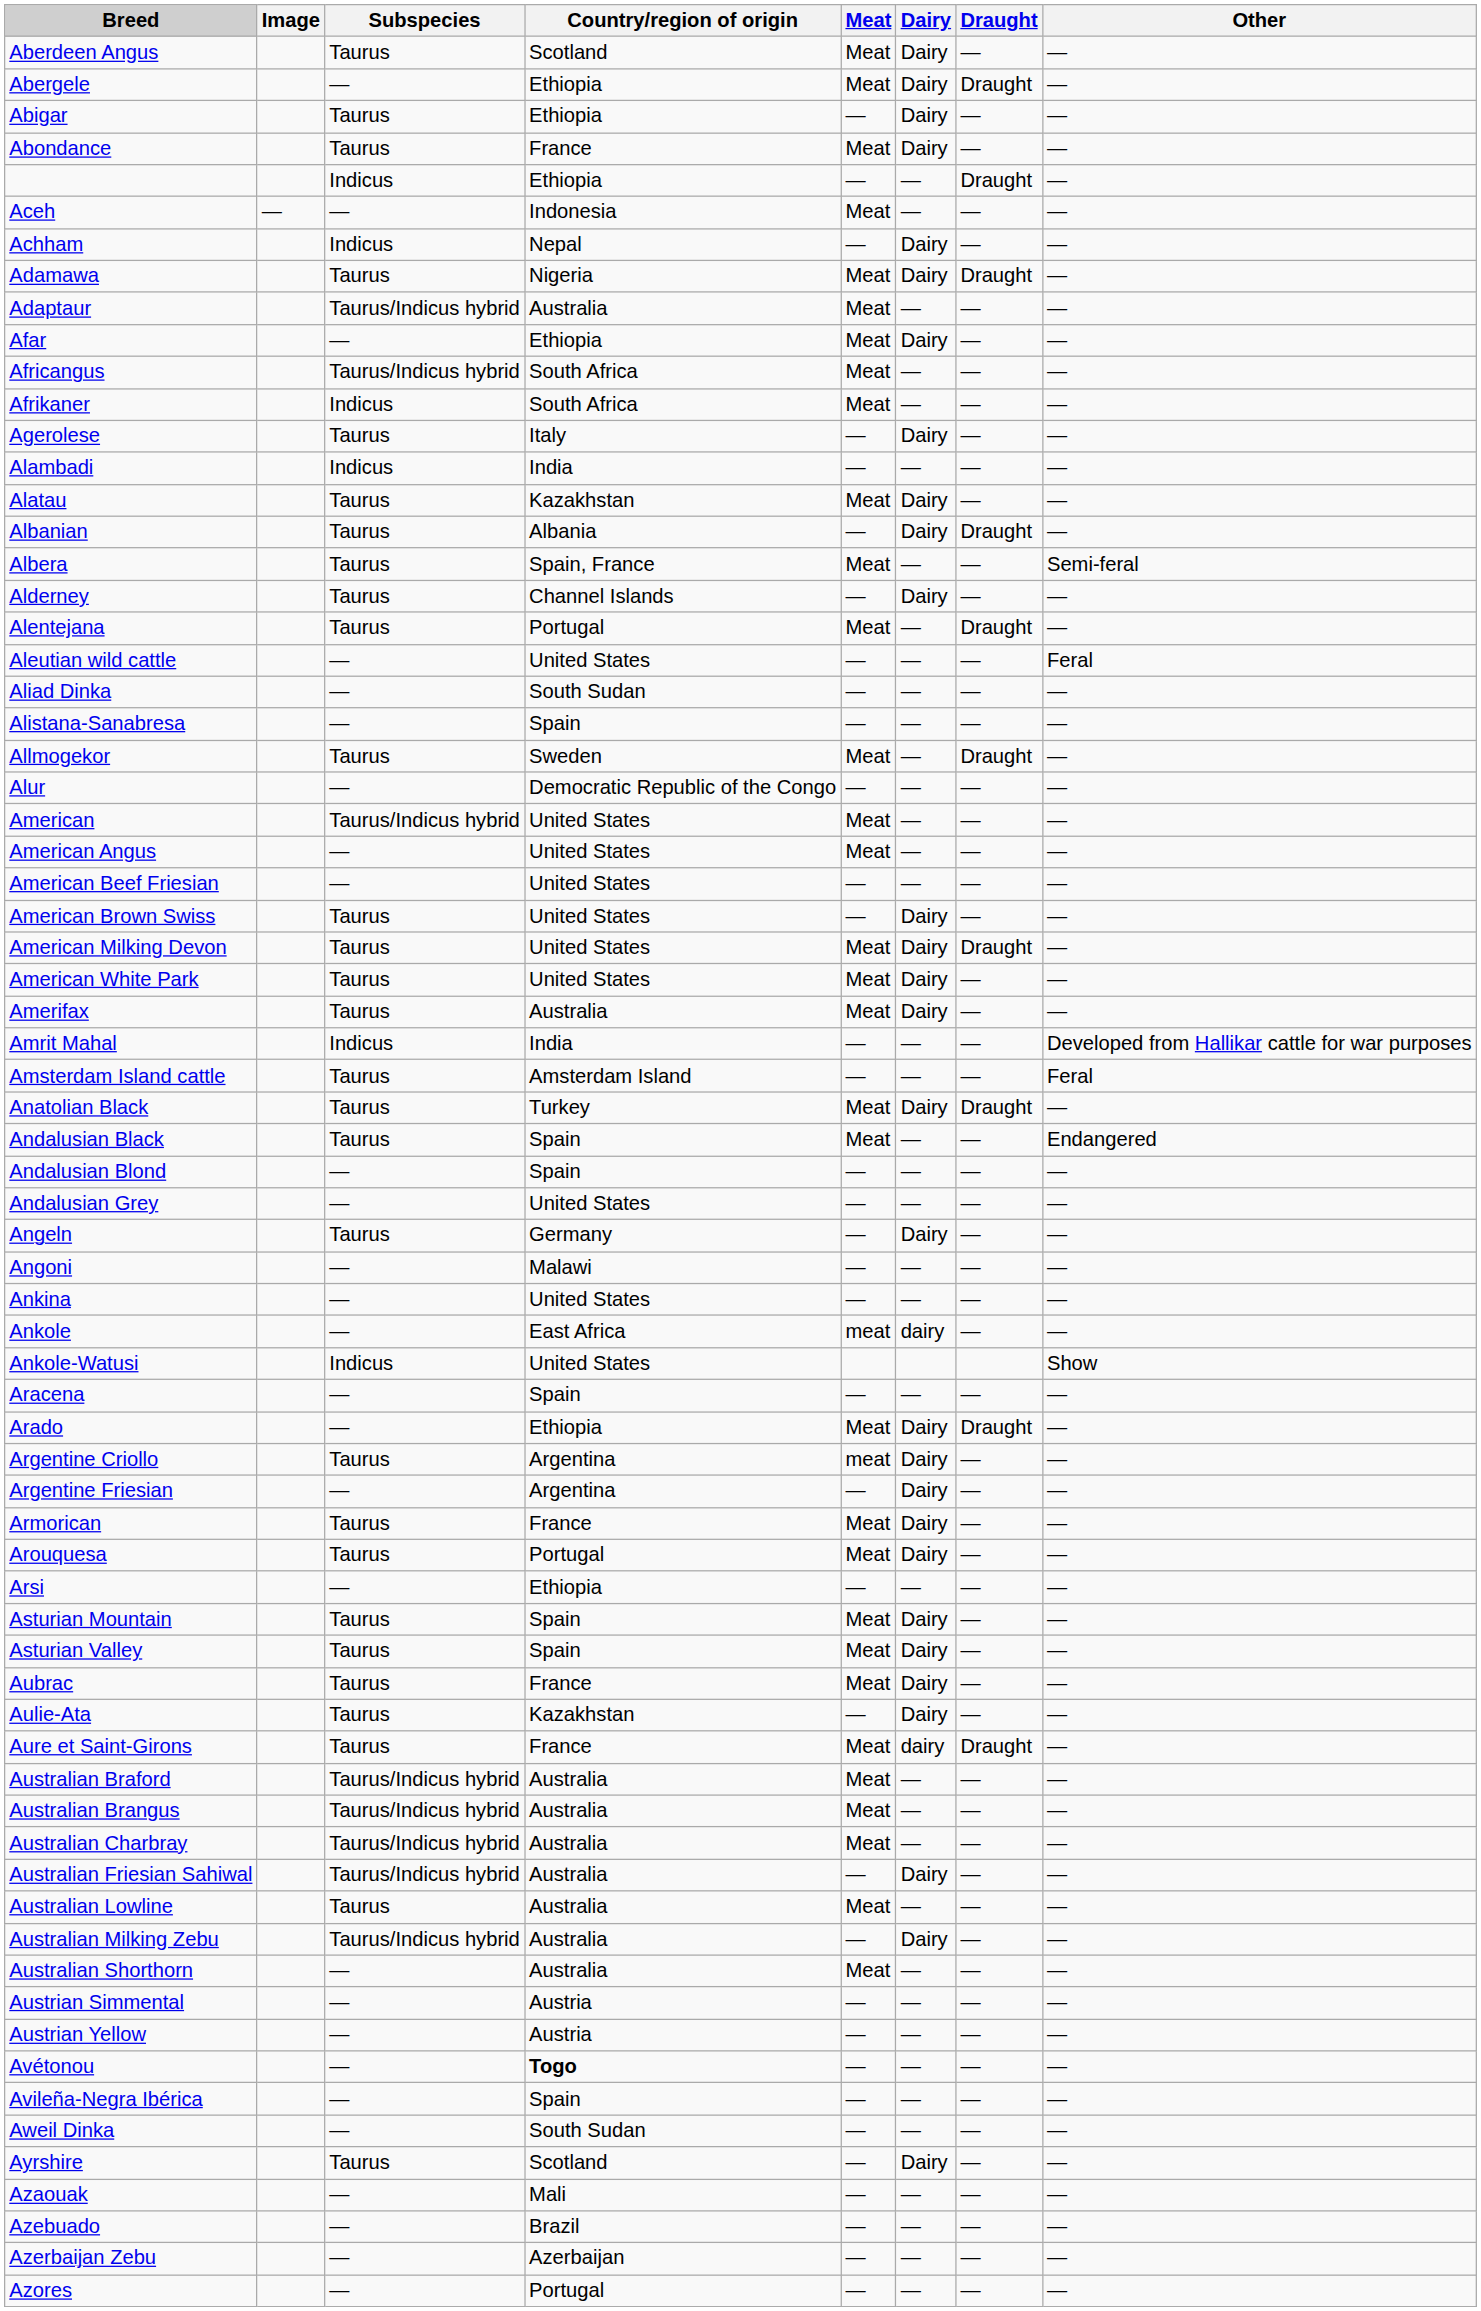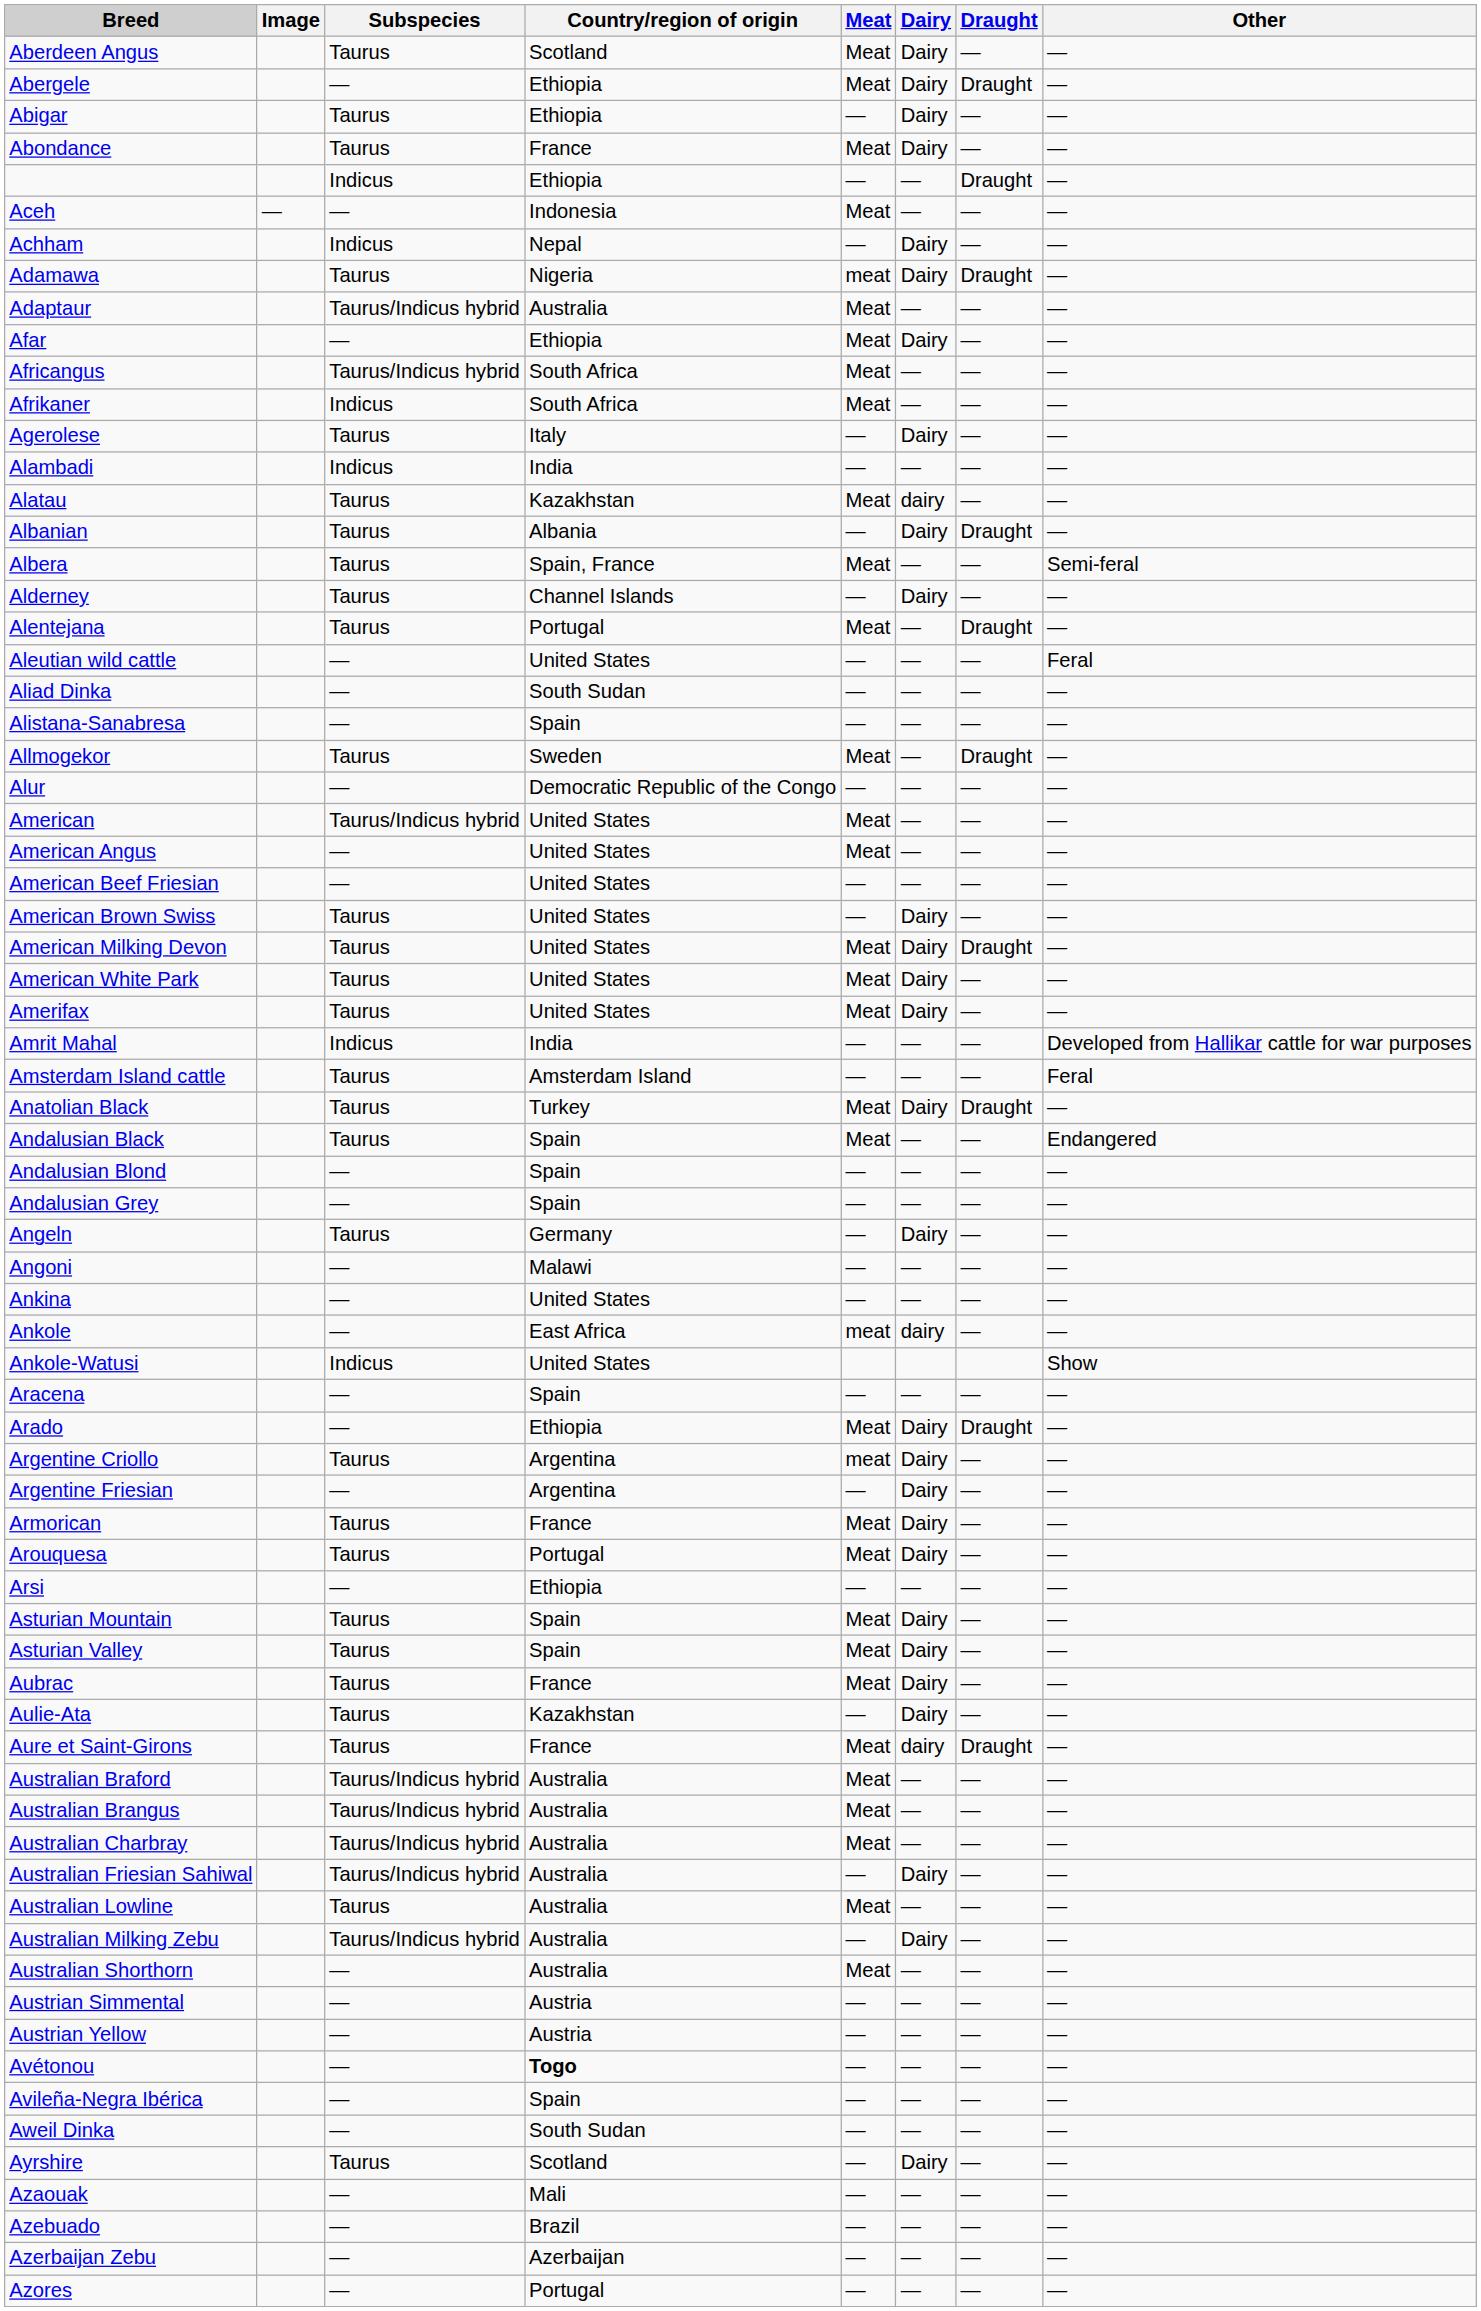Adamawa | Meat: Meat -> meat
Alatau | Dairy: Dairy -> dairy
Amerifax | Country/region of origin: Australia -> United States
Andalusian Grey | Country/region of origin: United States -> Spain
